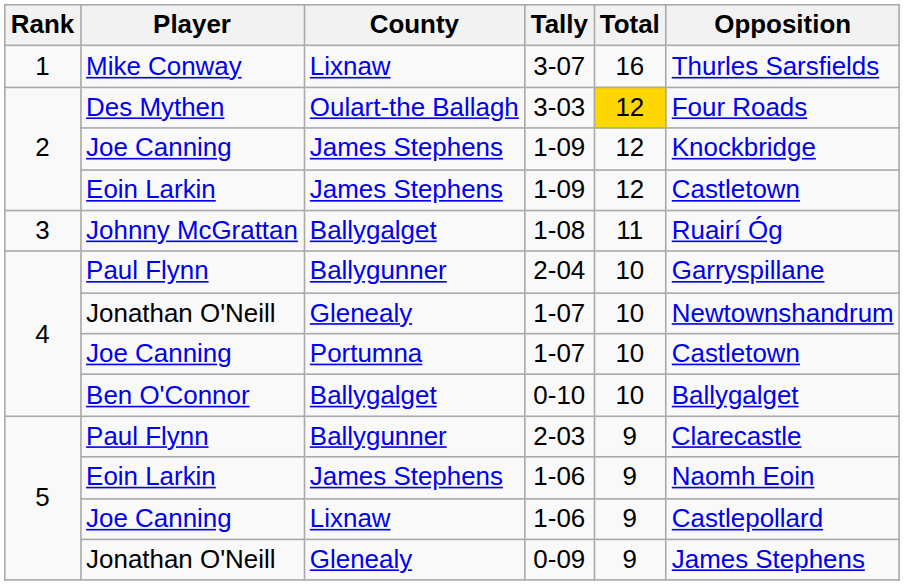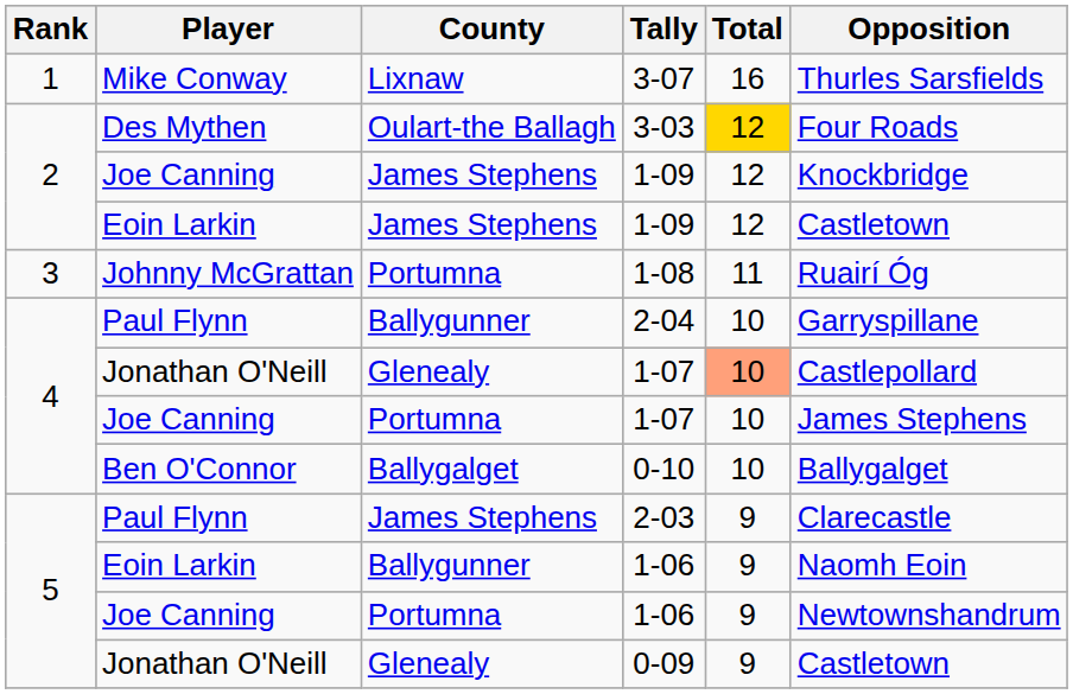1-08 | County: Ballygalget -> Portumna
Jonathan O'Neill / 1-07 | Total: no background -> lightsalmon background
Jonathan O'Neill / 1-07 | Opposition: Newtownshandrum -> Castlepollard
Joe Canning / 1-07 | Opposition: Castletown -> James Stephens
2-03 | County: Ballygunner -> James Stephens
Eoin Larkin / 1-06 | County: James Stephens -> Ballygunner
Joe Canning / 1-06 | County: Lixnaw -> Portumna
Joe Canning / 1-06 | Opposition: Castlepollard -> Newtownshandrum
0-09 | Opposition: James Stephens -> Castletown
